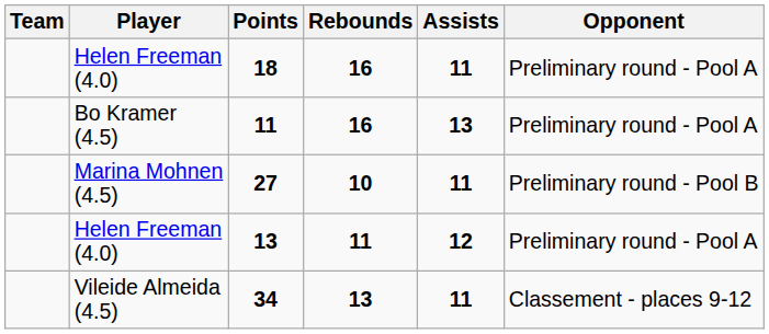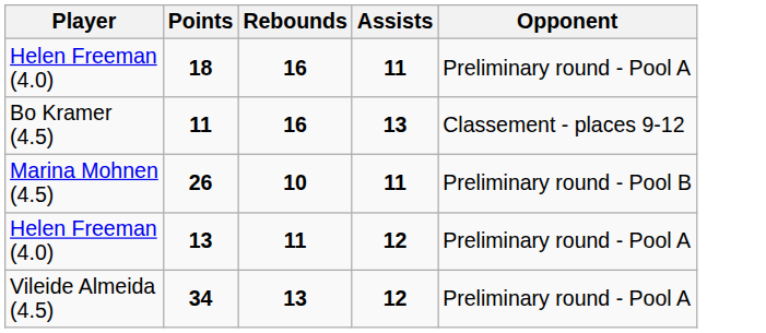- column: Team
Bo Kramer (4.5) | Opponent: Preliminary round - Pool A -> Classement - places 9-12
Marina Mohnen (4.5) | Points: 27 -> 26
Vileide Almeida (4.5) | Assists: 11 -> 12
Vileide Almeida (4.5) | Opponent: Classement - places 9-12 -> Preliminary round - Pool A
